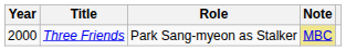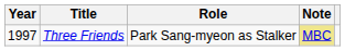Three Friends | Year: 2000 -> 1997
